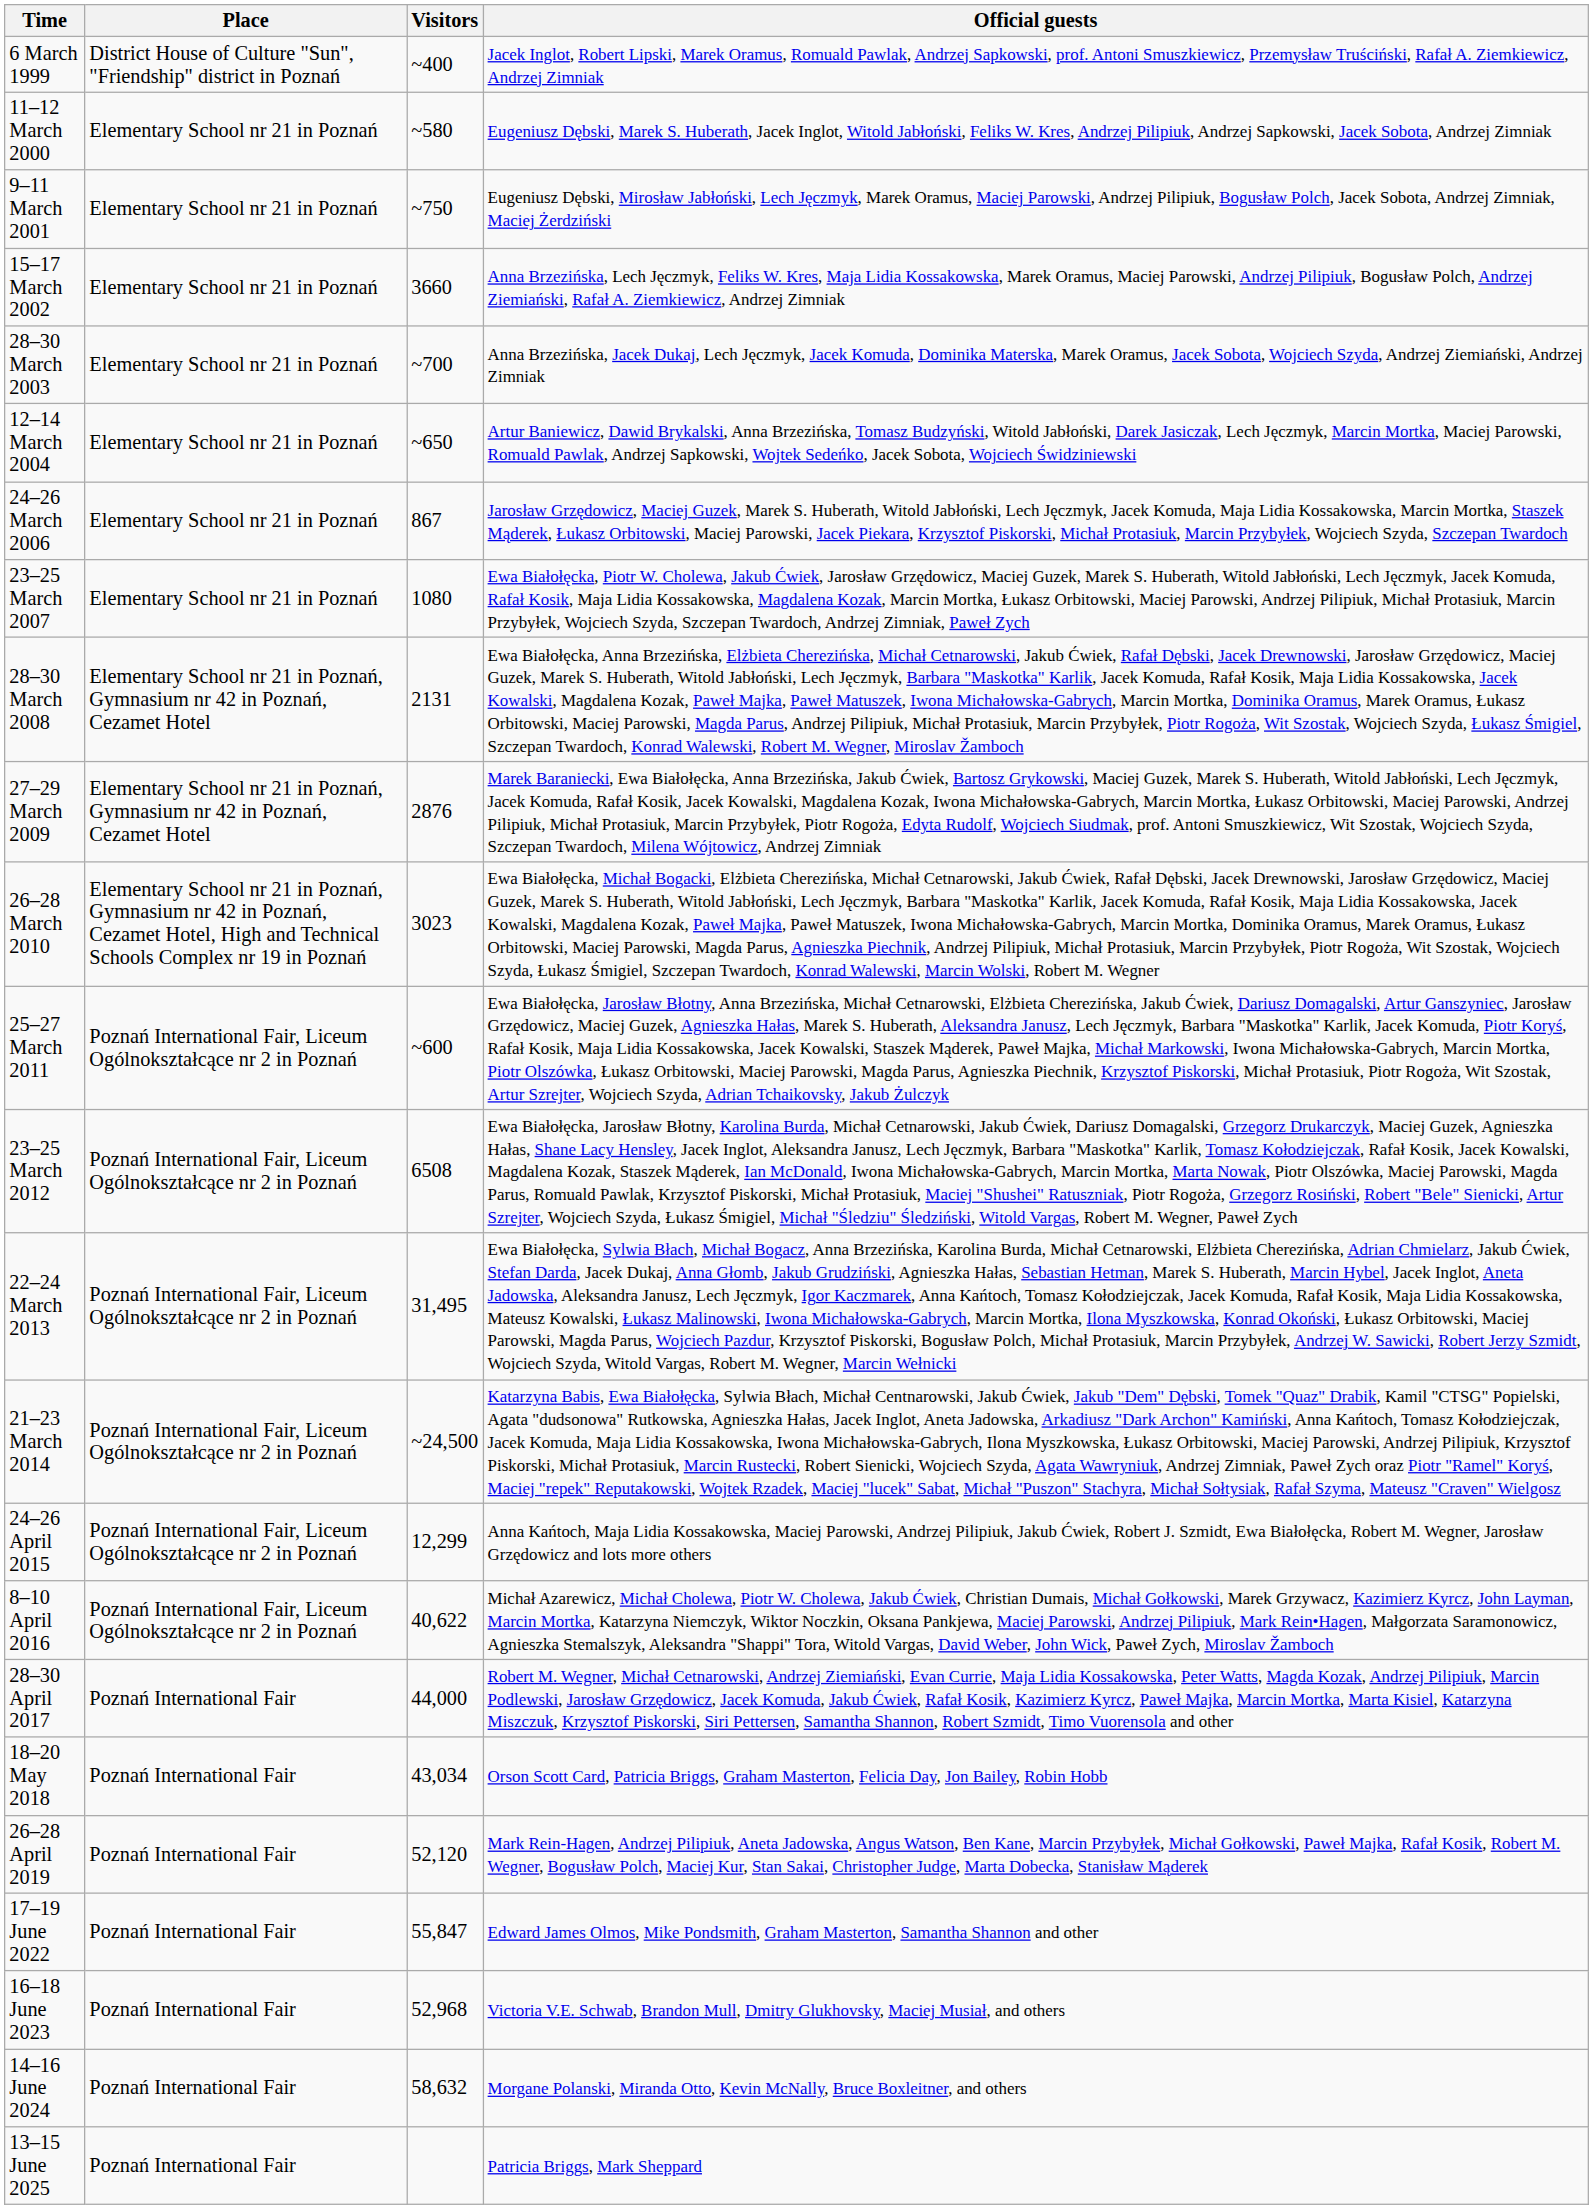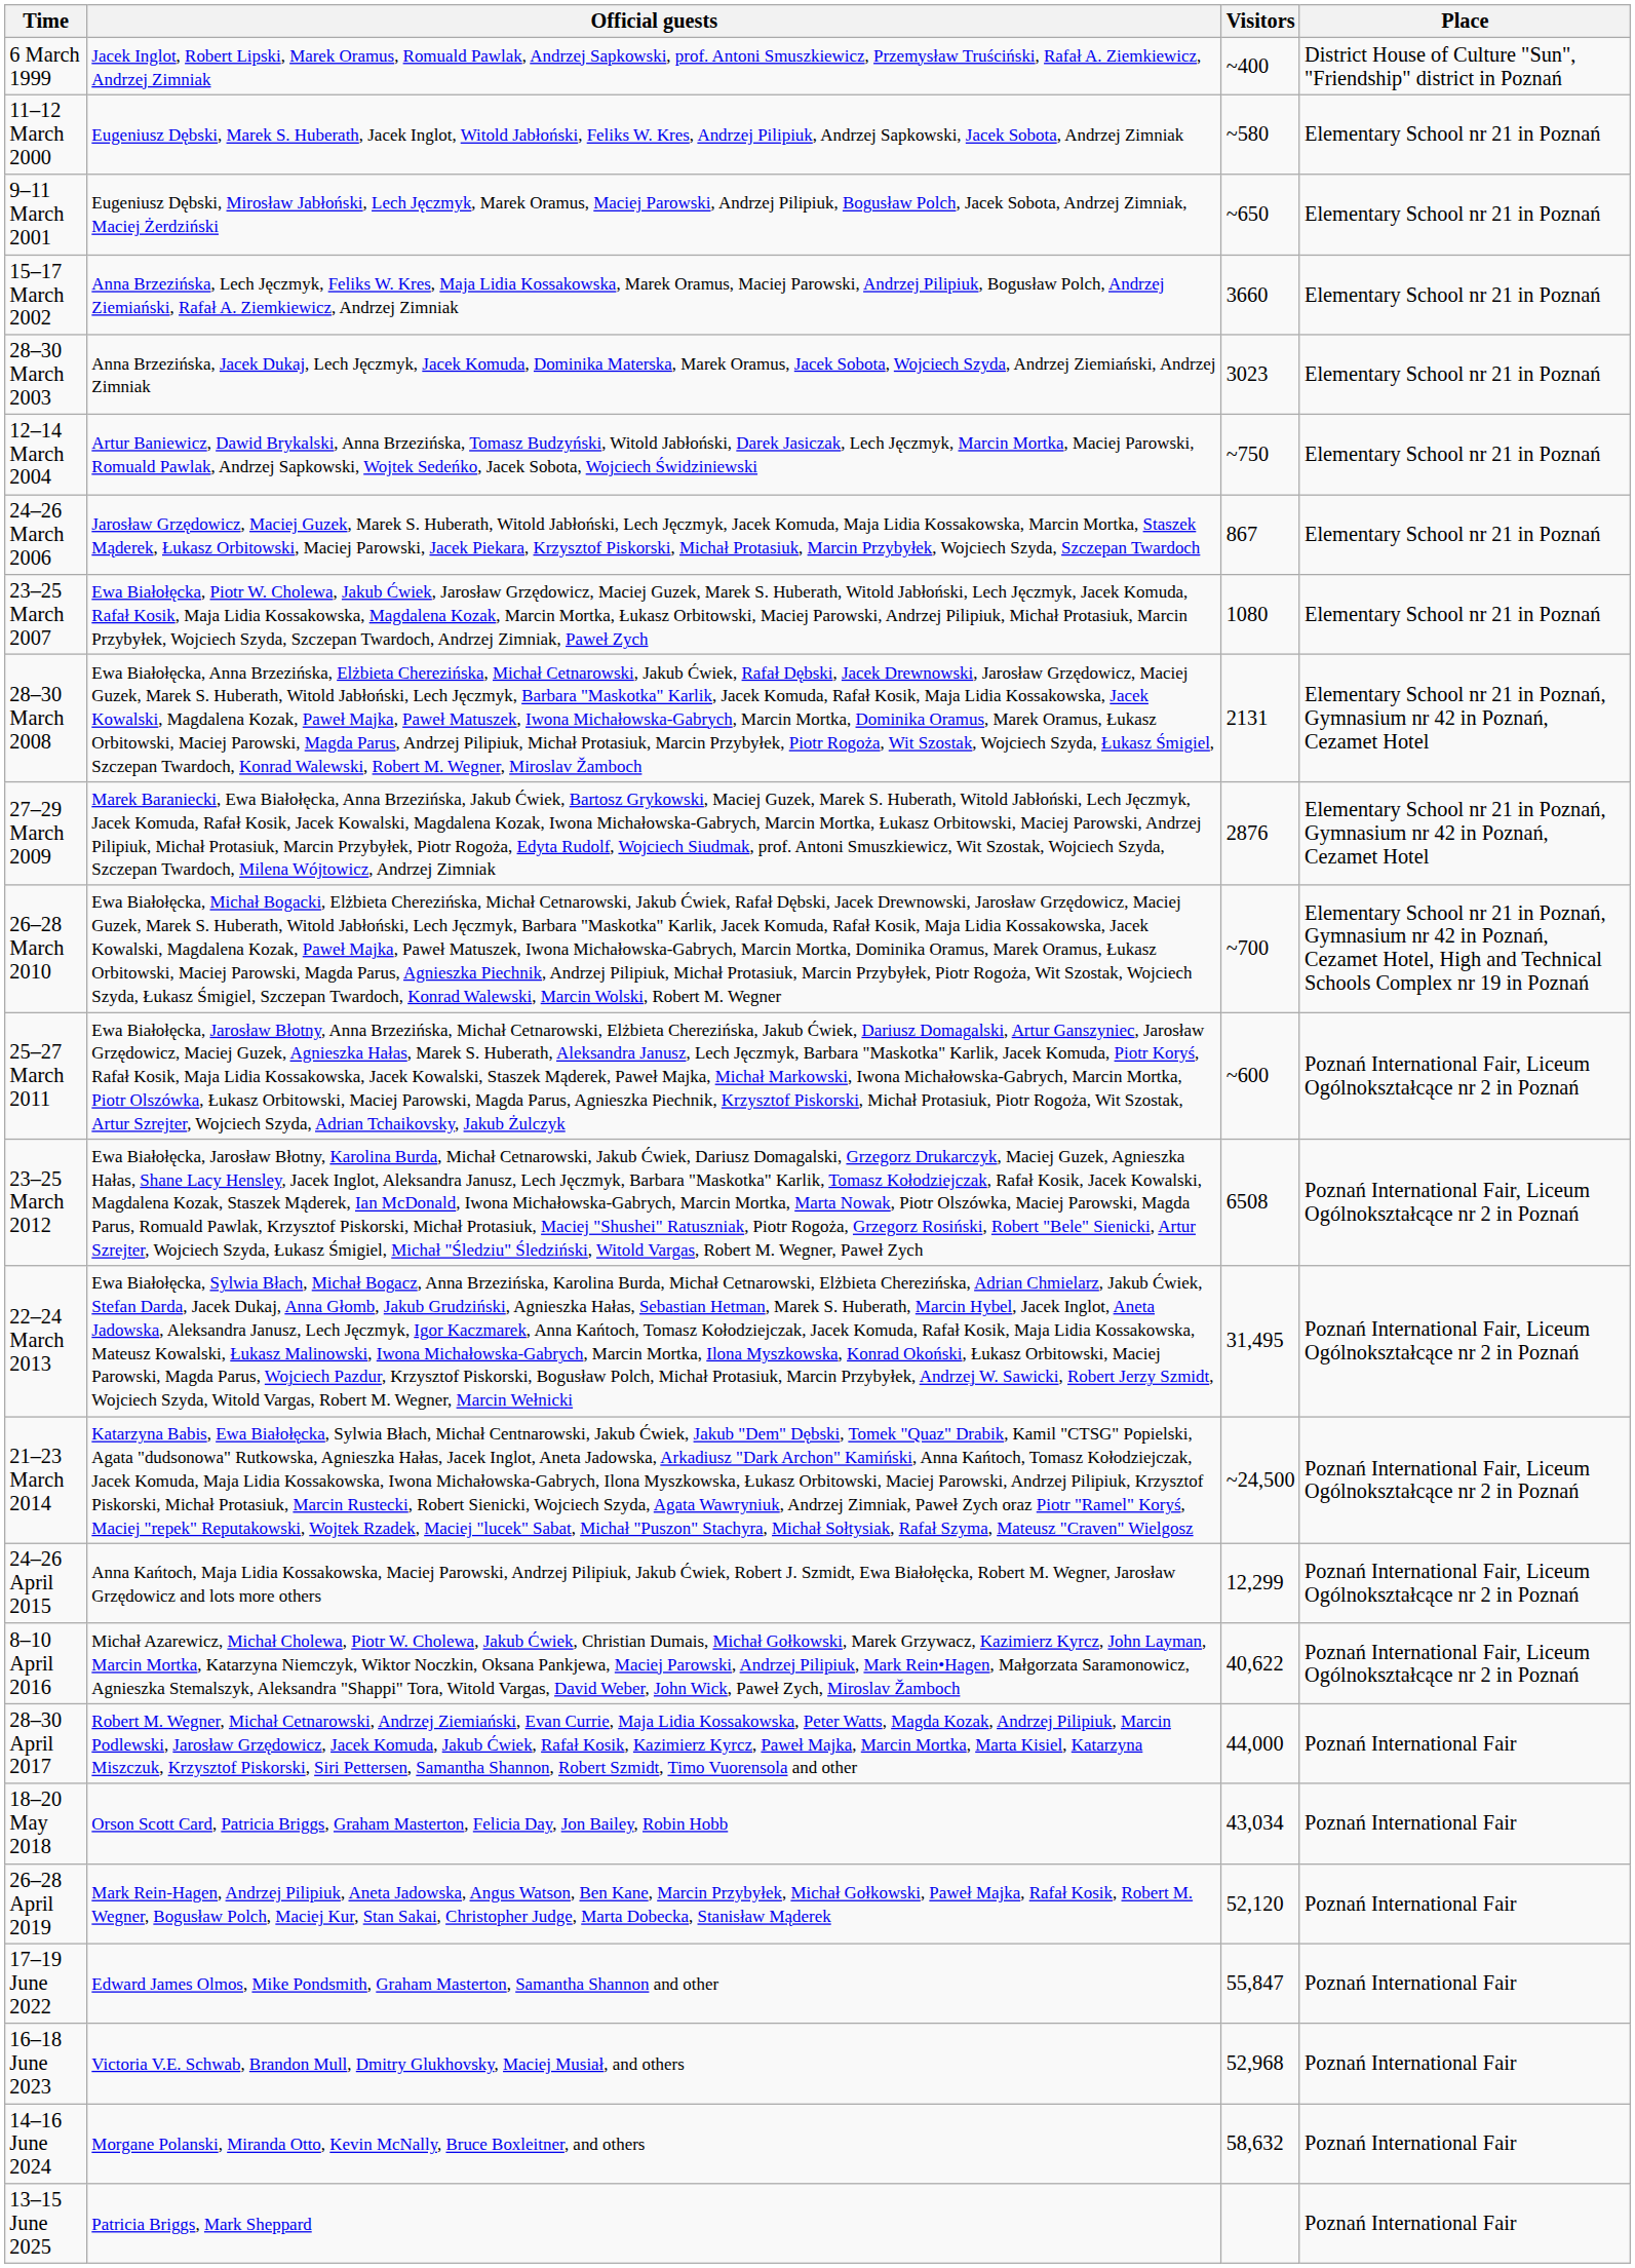columns swapped: Place <-> Official guests
9–11 March 2001 | Visitors: ~750 -> ~650
28–30 March 2003 | Visitors: ~700 -> 3023
12–14 March 2004 | Visitors: ~650 -> ~750
26–28 March 2010 | Visitors: 3023 -> ~700
